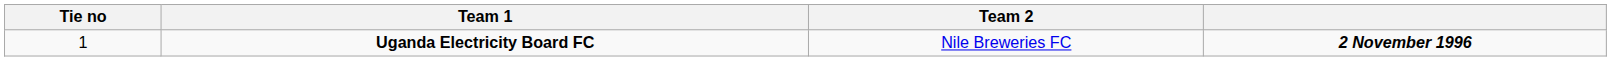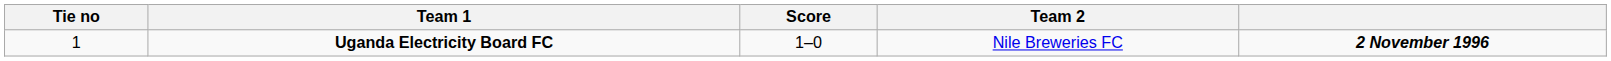+ column: Score | 1–0
